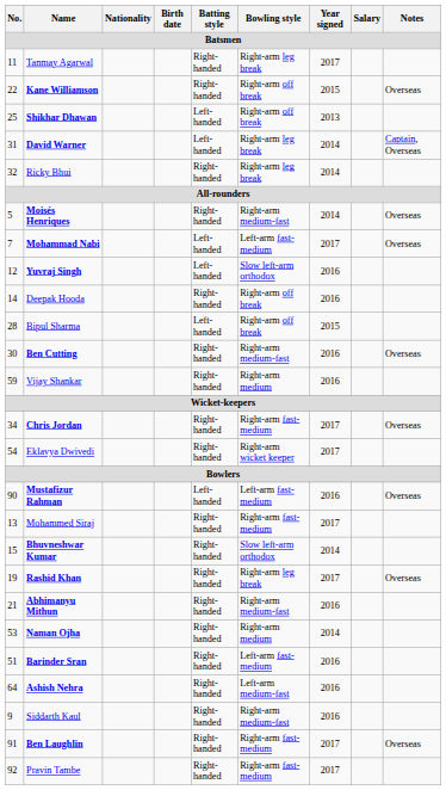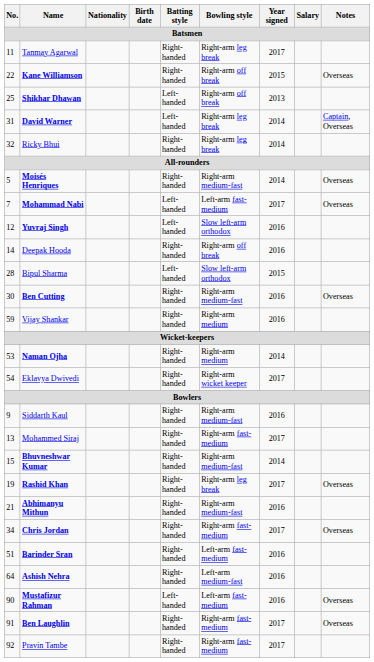Bipul Sharma | Bowling style: Right-arm off break -> Slow left-arm orthodox
rows swapped: Naman Ojha <-> Chris Jordan
rows swapped: Siddarth Kaul <-> Mustafizur Rahman
Bhuvneshwar Kumar | Bowling style: Slow left-arm orthodox -> Right-arm medium-fast
